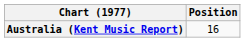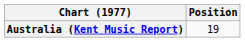Australia (Kent Music Report) | Position: 16 -> 19
